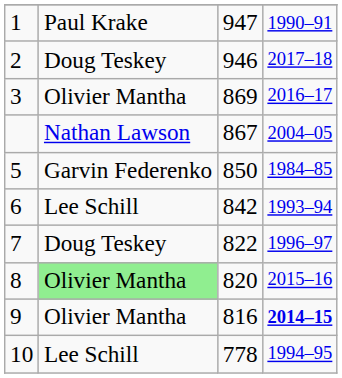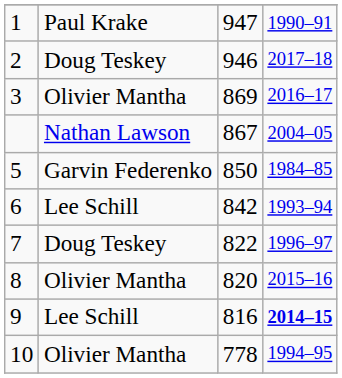8 | column 2: lightgreen background -> no background
9 | column 2: Olivier Mantha -> Lee Schill
10 | column 2: Lee Schill -> Olivier Mantha
